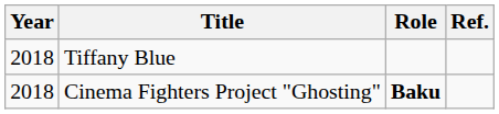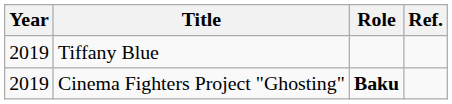Tiffany Blue | Year: 2018 -> 2019
Cinema Fighters Project "Ghosting" | Year: 2018 -> 2019
